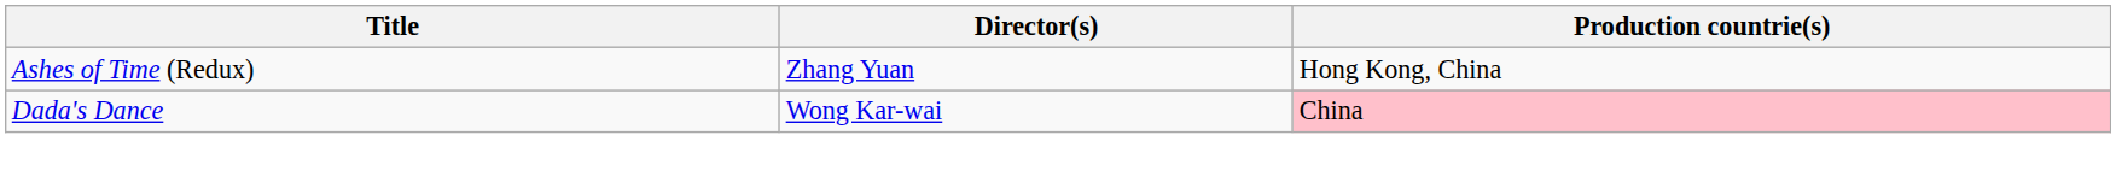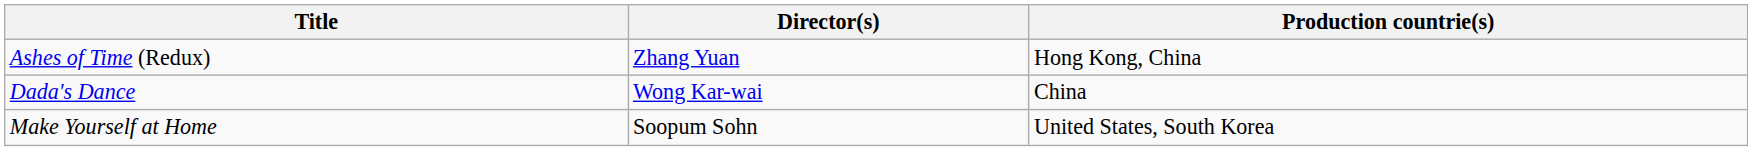Dada's Dance | Production countrie(s): pink background -> no background
+ row: Make Yourself at Home | Soopum Sohn | United States, South Korea
